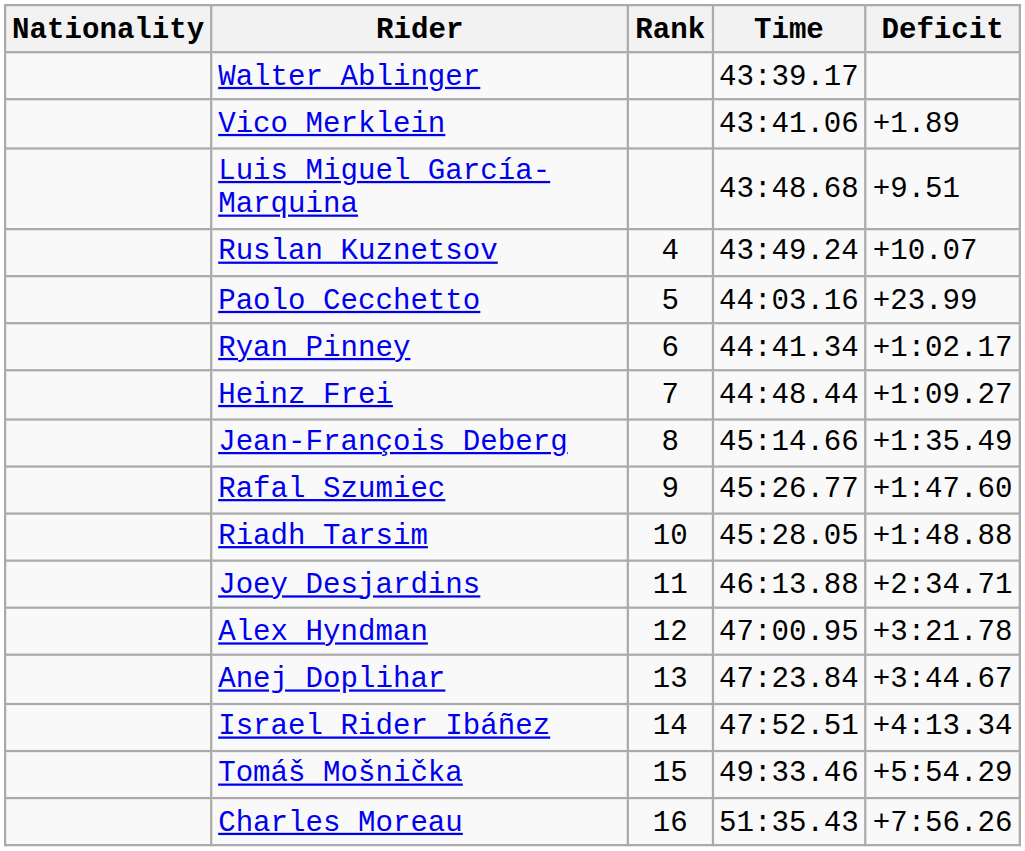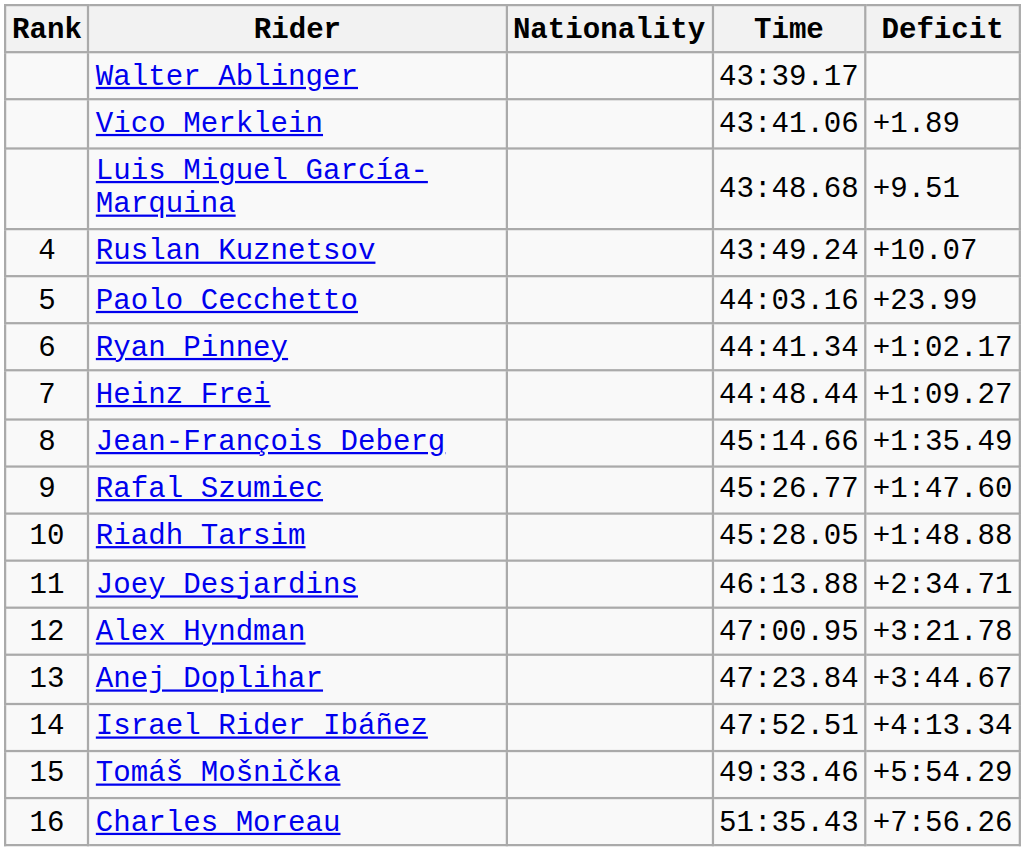columns swapped: Rank <-> Nationality
